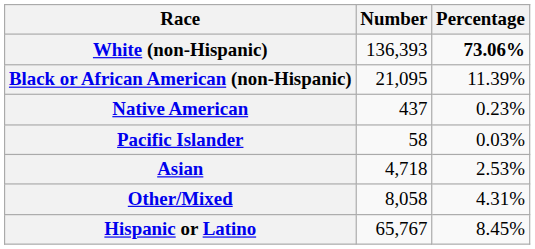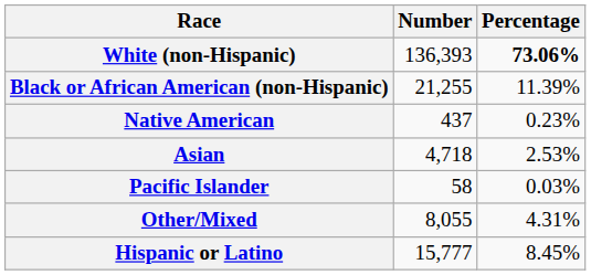Black or African American (non-Hispanic) | Number: 21,095 -> 21,255
rows swapped: Asian <-> Pacific Islander
Other/Mixed | Number: 8,058 -> 8,055
Hispanic or Latino | Number: 65,767 -> 15,777
